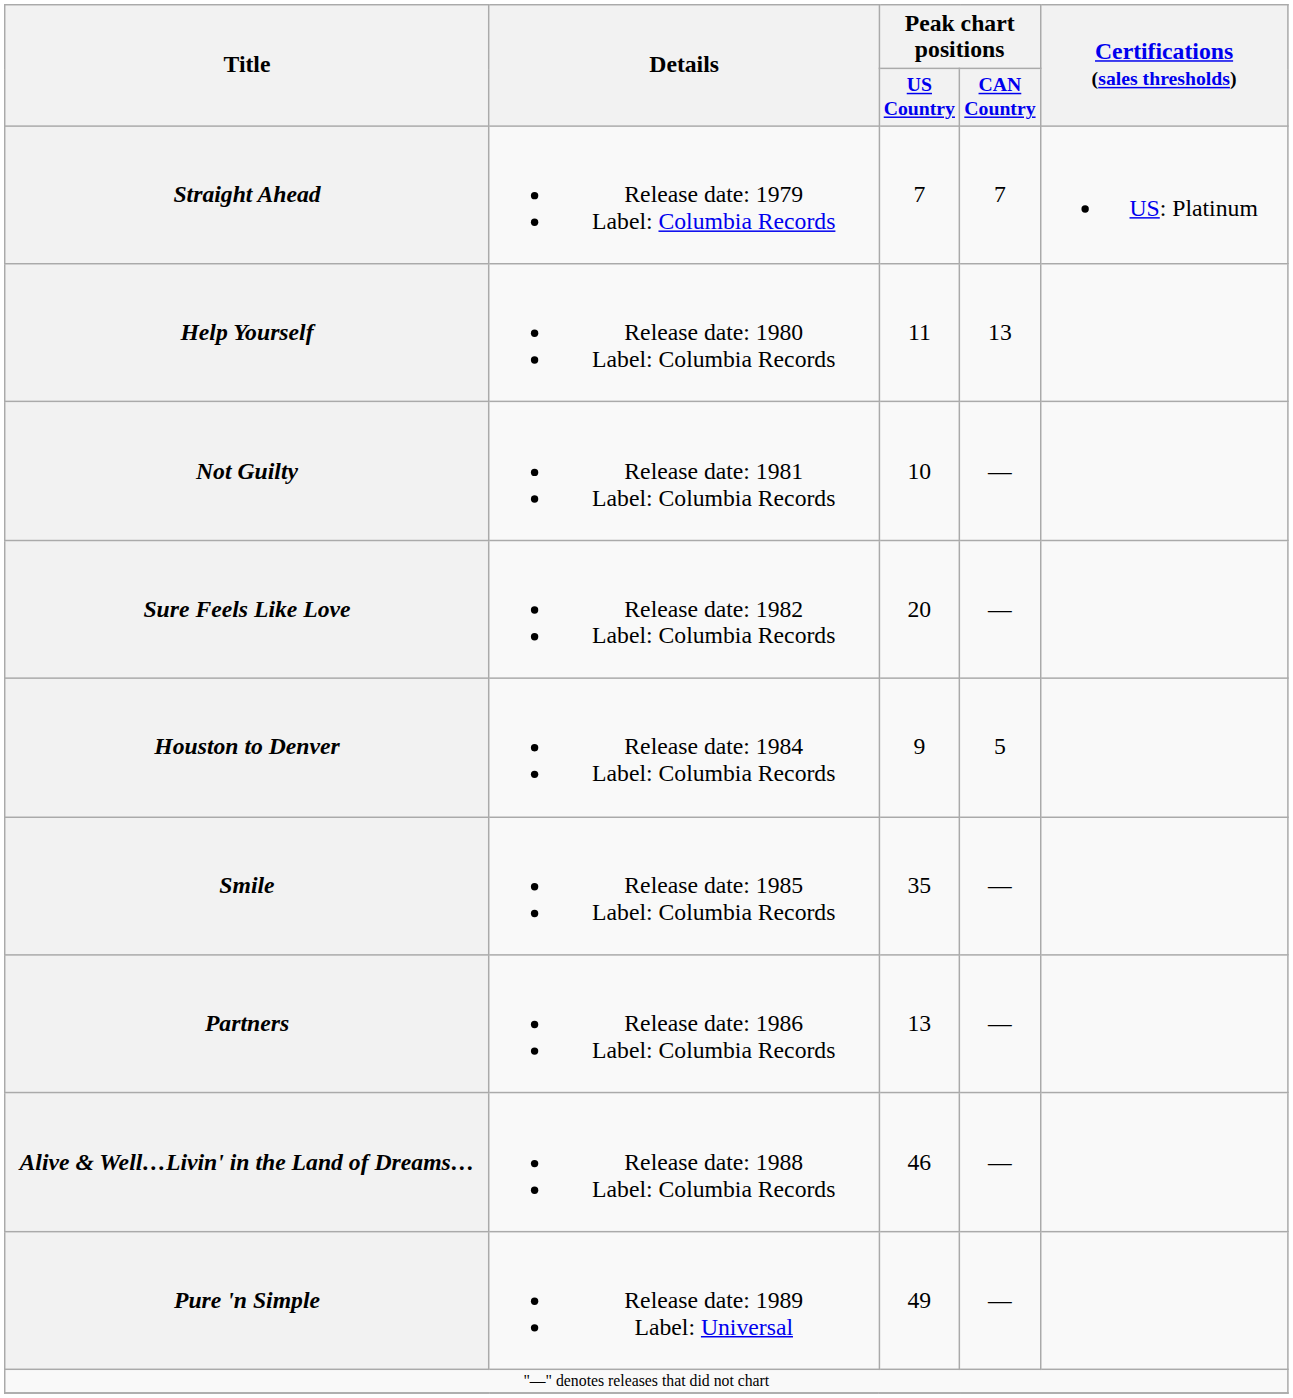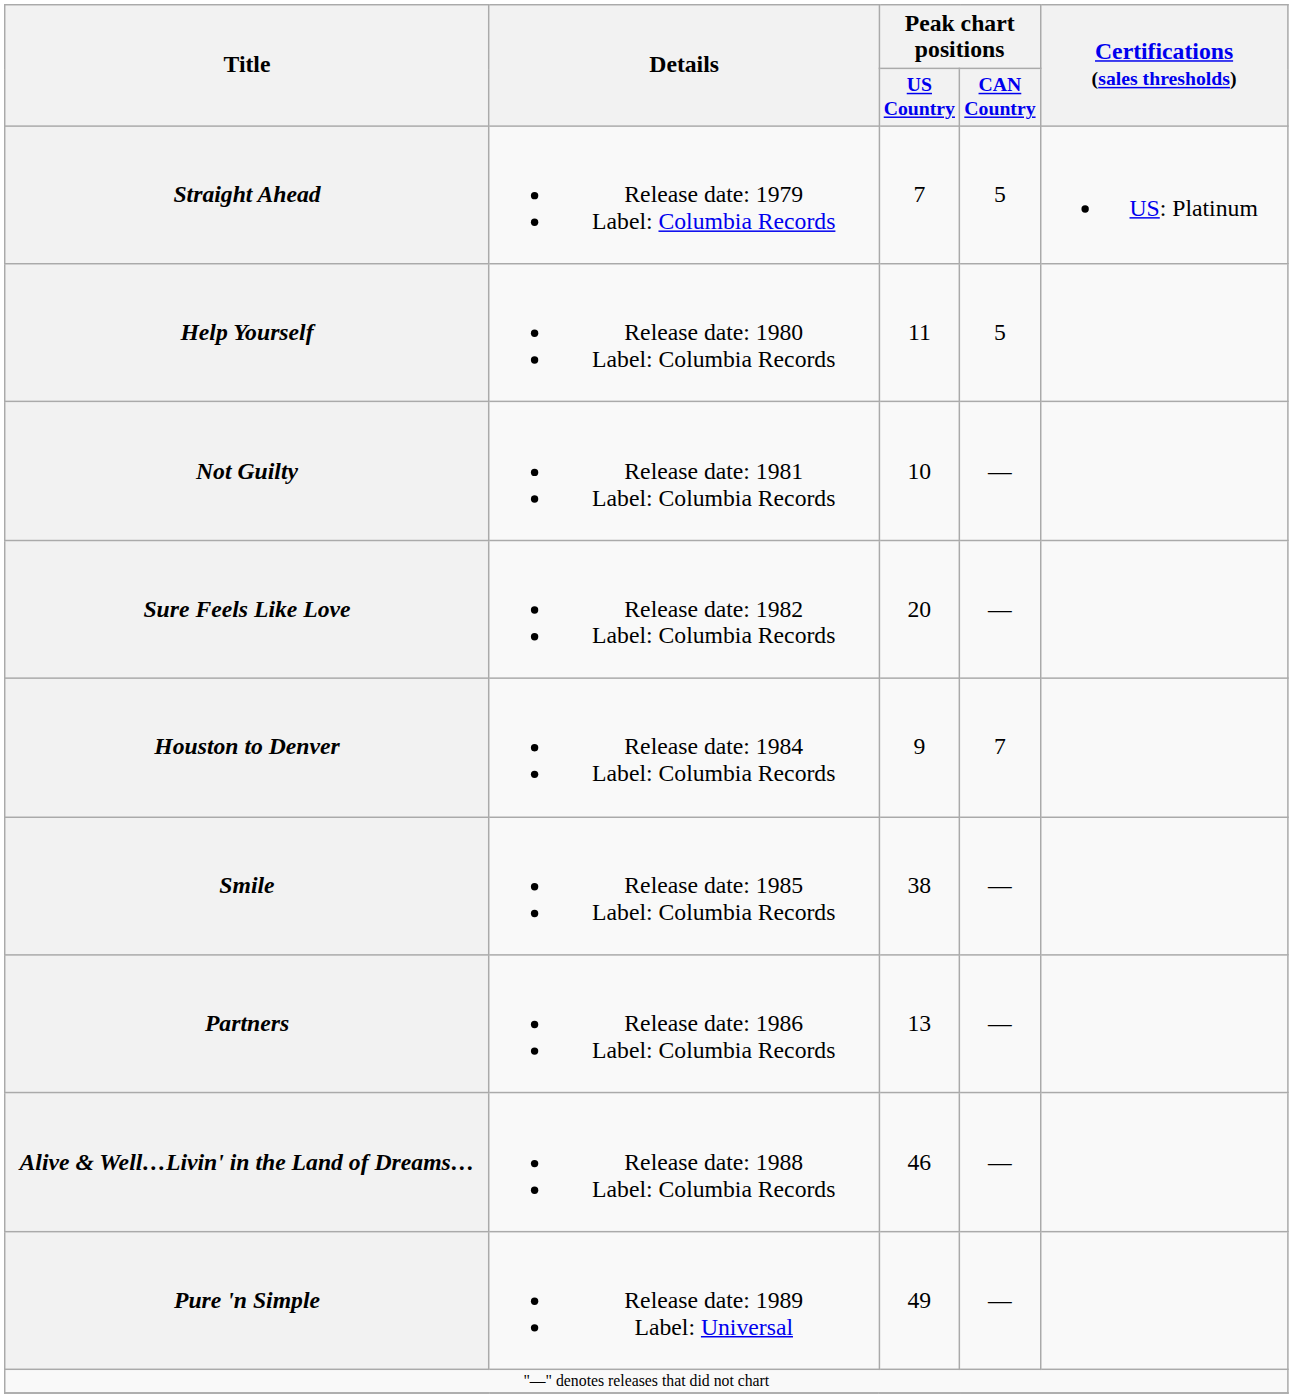Straight Ahead | Peak chart positions / CAN Country: 7 -> 5
Help Yourself | Peak chart positions / CAN Country: 13 -> 5
Houston to Denver | Peak chart positions / CAN Country: 5 -> 7
Smile | Peak chart positions / US Country: 35 -> 38
